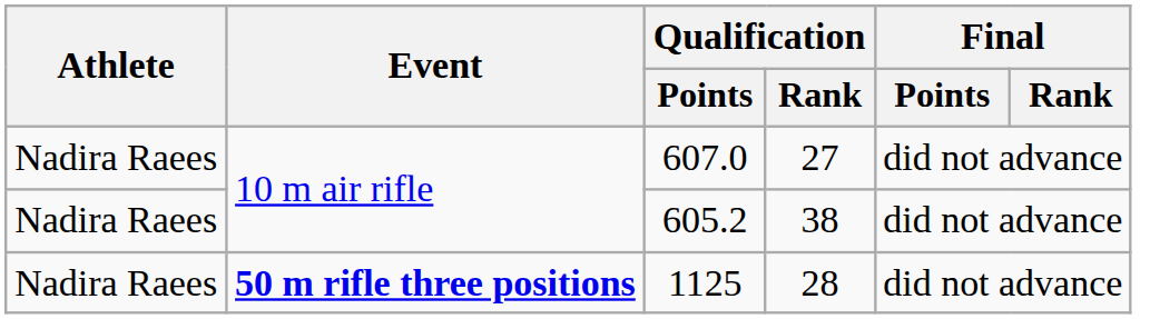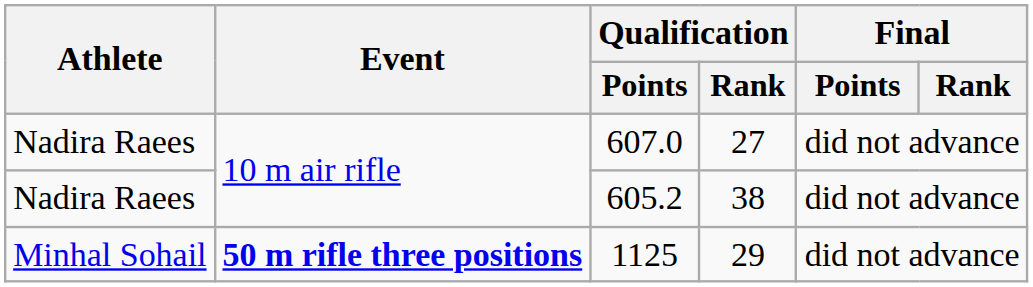1125 | Athlete: Nadira Raees -> Minhal Sohail
1125 | Qualification / Rank: 28 -> 29
